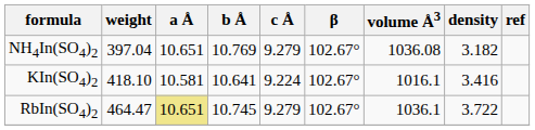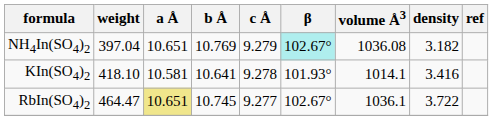NH4In(SO4)2 | β: no background -> paleturquoise background
KIn(SO4)2 | c Å: 9.224 -> 9.278
KIn(SO4)2 | β: 102.67° -> 101.93°
KIn(SO4)2 | volume Å3: 1016.1 -> 1014.1
RbIn(SO4)2 | c Å: 9.279 -> 9.277
